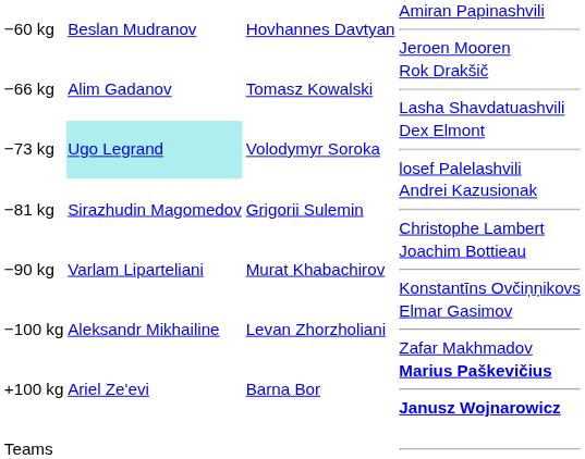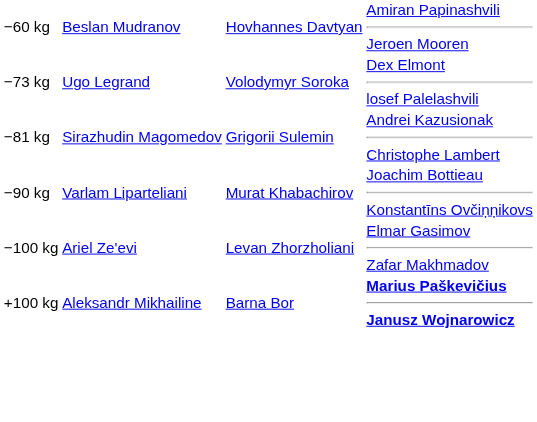- row: −66 kg | Alim Gadanov | Tomasz Kowalski | Rok Drakšič Lasha Shavdatuashvili
−73 kg | column 2: paleturquoise background -> no background
−100 kg | column 2: Aleksandr Mikhailine -> Ariel Ze'evi
+100 kg | column 2: Ariel Ze'evi -> Aleksandr Mikhailine
- row: Teams
